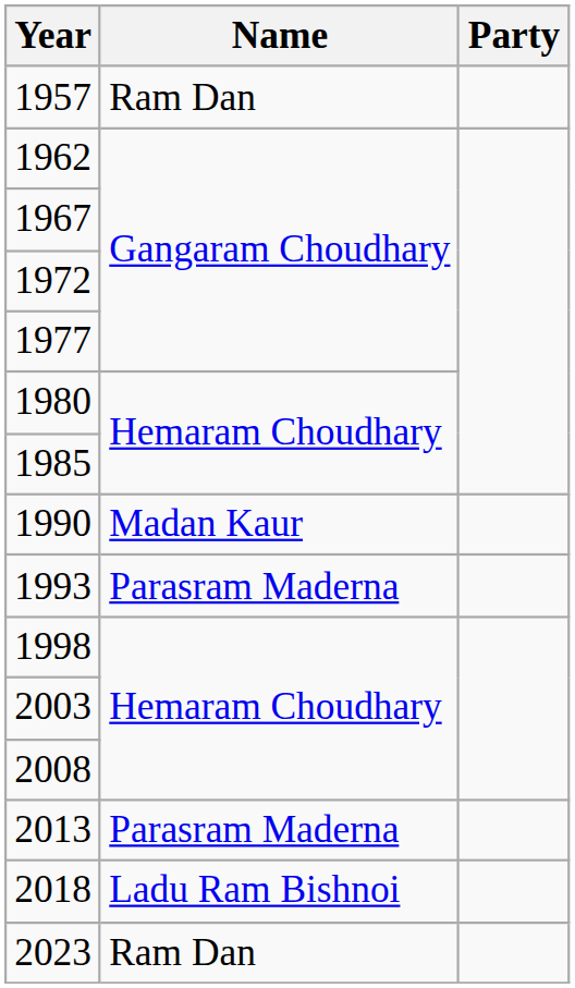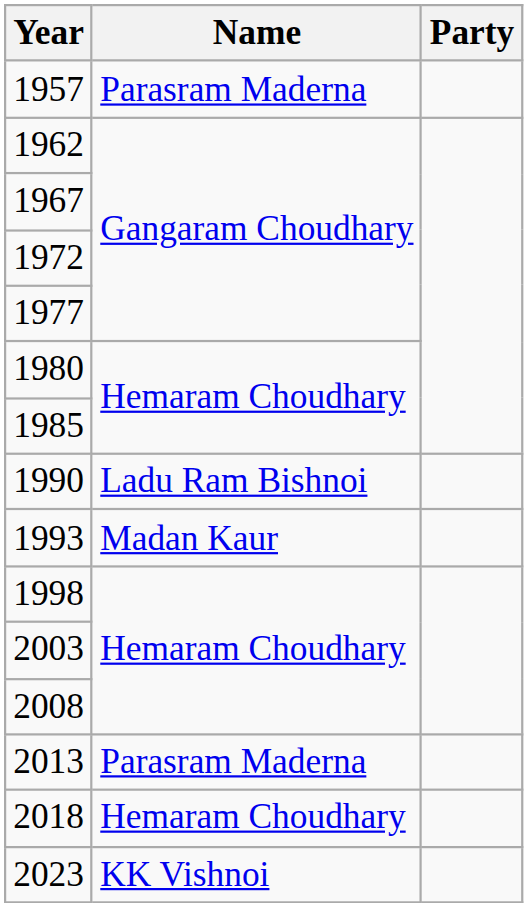1957 | Name: Ram Dan -> Parasram Maderna
1990 | Name: Madan Kaur -> Ladu Ram Bishnoi
1993 | Name: Parasram Maderna -> Madan Kaur
2018 | Name: Ladu Ram Bishnoi -> Hemaram Choudhary
2023 | Name: Ram Dan -> KK Vishnoi
